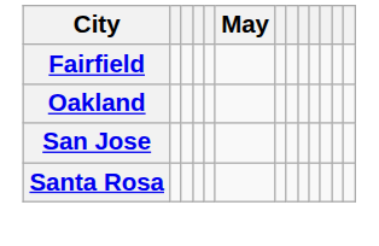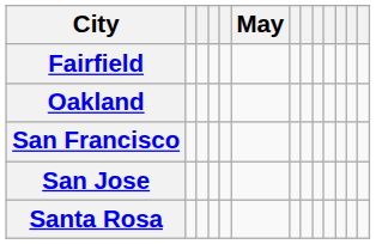+ row: San Francisco
